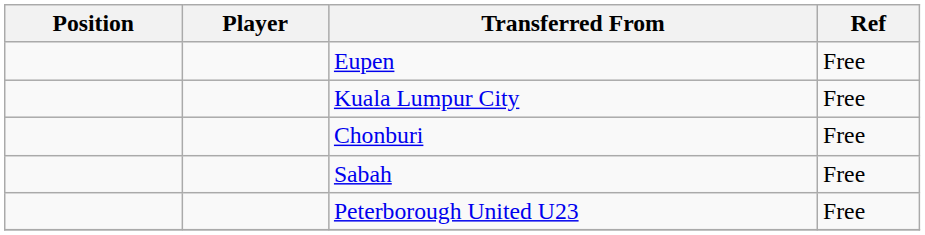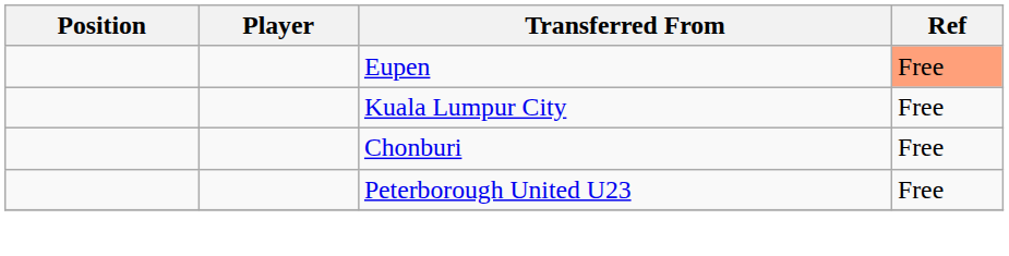Eupen | Ref: no background -> lightsalmon background
- row: Sabah | Free
